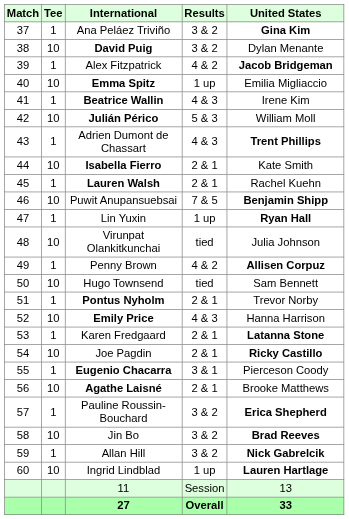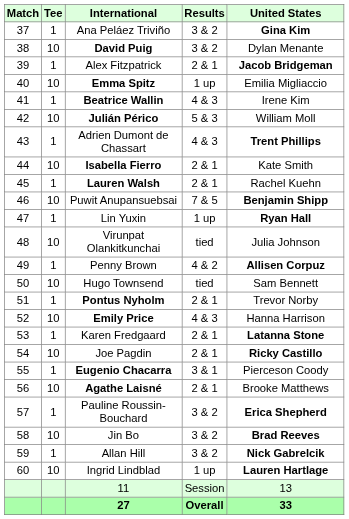Alex Fitzpatrick | Results: 4 & 2 -> 2 & 1
